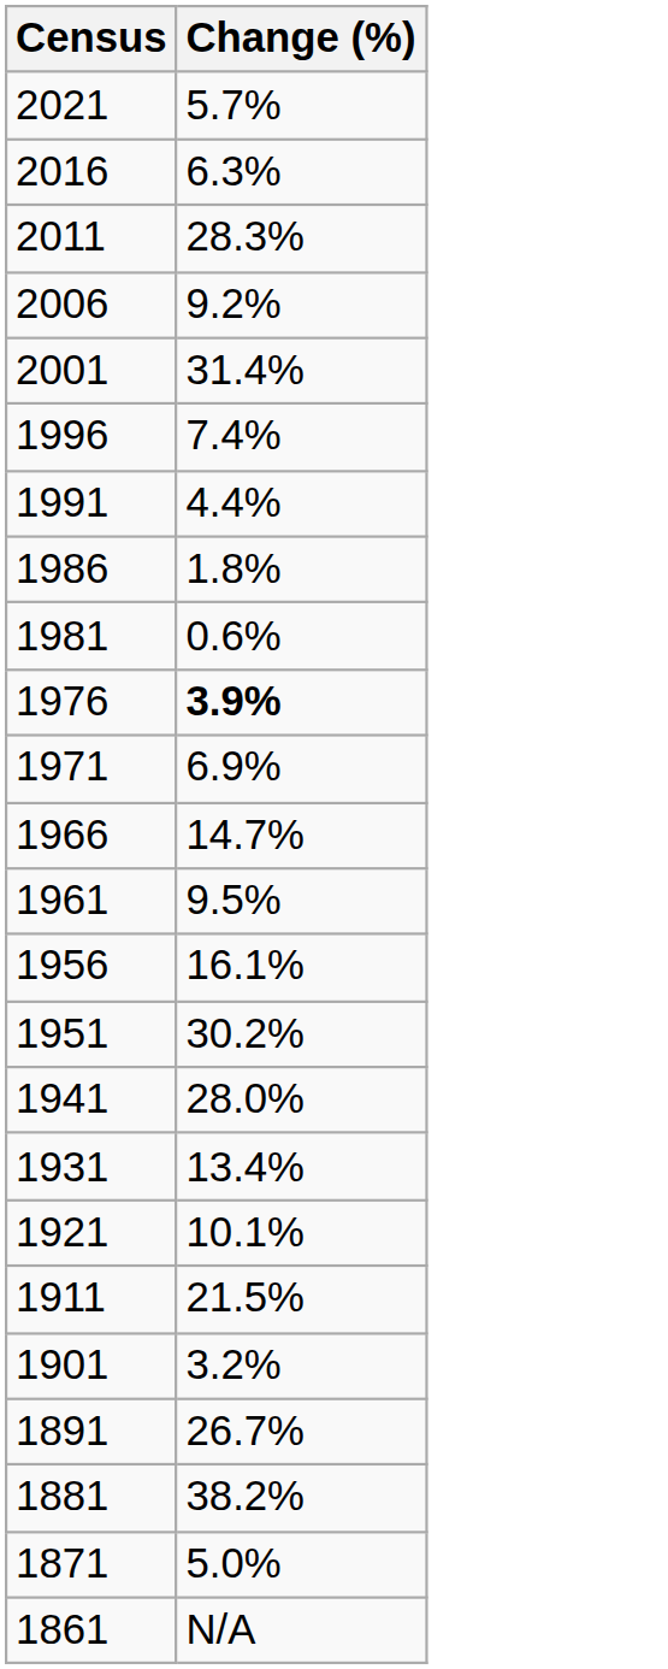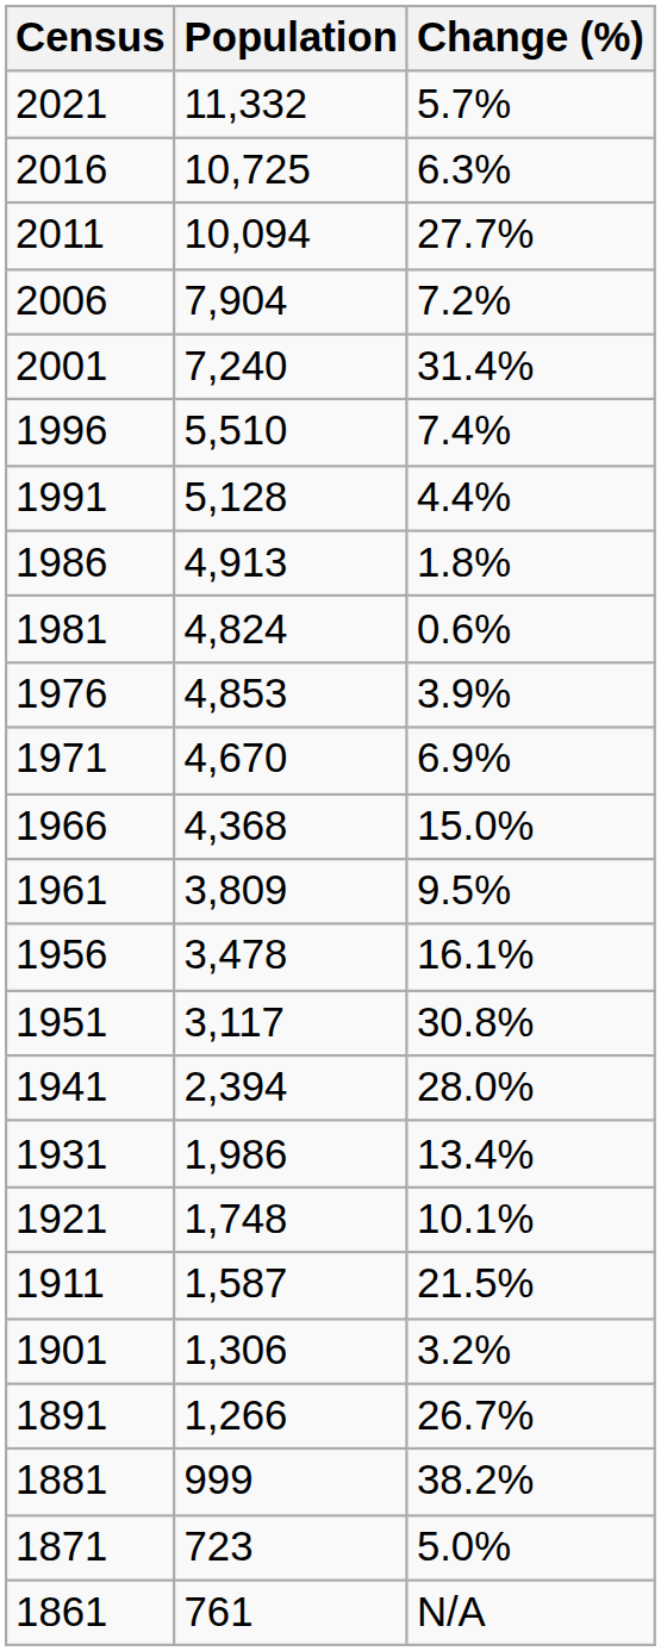+ column: Population | 11,332 | 10,725 | 10,094 | 7,904 | 7,240 | 5,510 | 5,128 | 4,913 | 4,824 | 4,853 | 4,670 | 4,368 | 3,809 | 3,478 | 3,117 | 2,394 | 1,986 | 1,748 | 1,587 | 1,306 | 1,266 | 999 | 723 | 761
2011 | Change (%): 28.3% -> 27.7%
2006 | Change (%): 9.2% -> 7.2%
1976 | Change (%): bold -> normal
1966 | Change (%): 14.7% -> 15.0%
1951 | Change (%): 30.2% -> 30.8%
